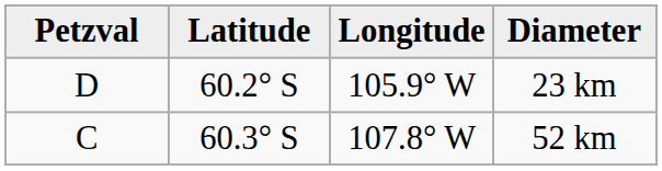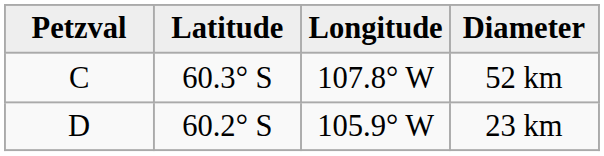rows swapped: 52 km <-> 23 km
